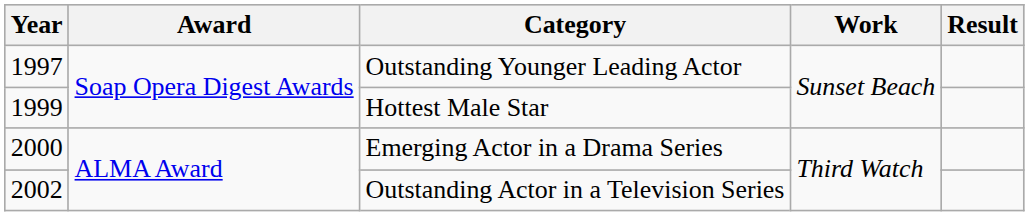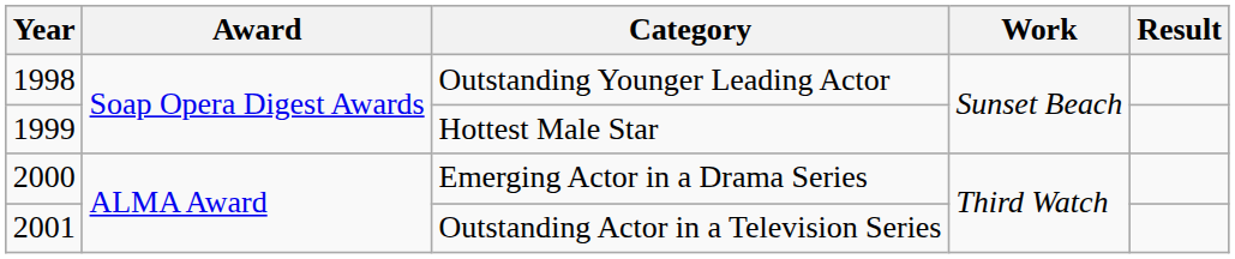Outstanding Younger Leading Actor | Year: 1997 -> 1998
Outstanding Actor in a Television Series | Year: 2002 -> 2001
